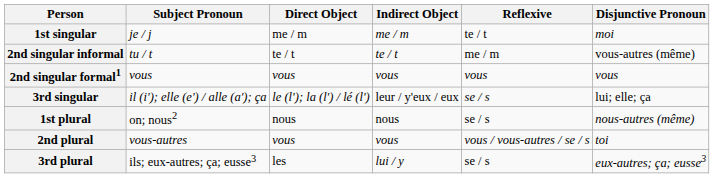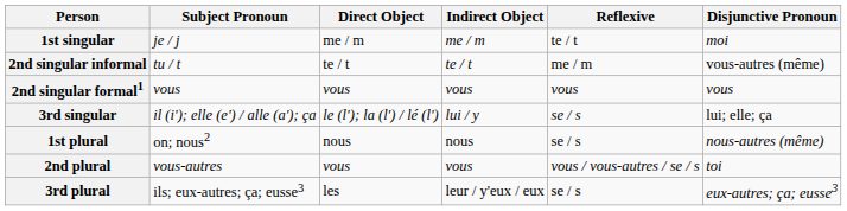3rd singular | Indirect Object: leur / y'eux / eux -> lui / y
3rd plural | Indirect Object: lui / y -> leur / y'eux / eux
